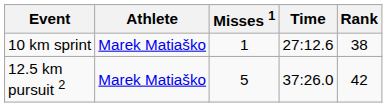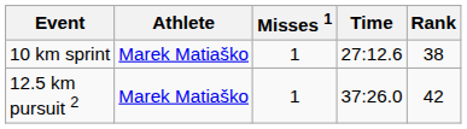12.5 km pursuit 2 | Misses 1: 5 -> 1
